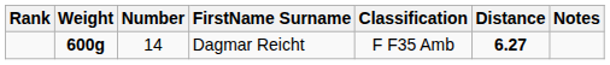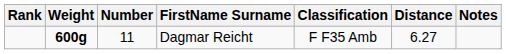Dagmar Reicht | Number: 14 -> 11
Dagmar Reicht | Distance: bold -> normal
